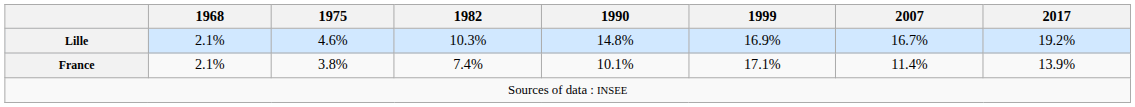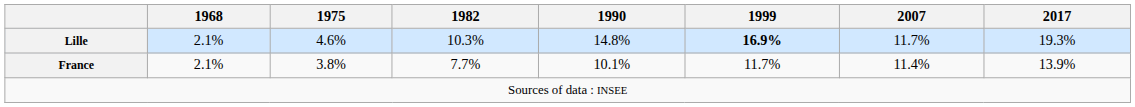Lille | 1999: normal -> bold
Lille | 2007: 16.7% -> 11.7%
Lille | 2017: 19.2% -> 19.3%
France | 1982: 7.4% -> 7.7%
France | 1999: 17.1% -> 11.7%
